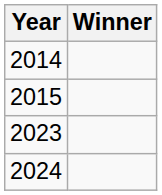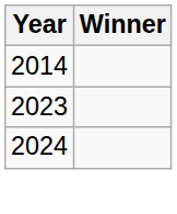- row: 2015
